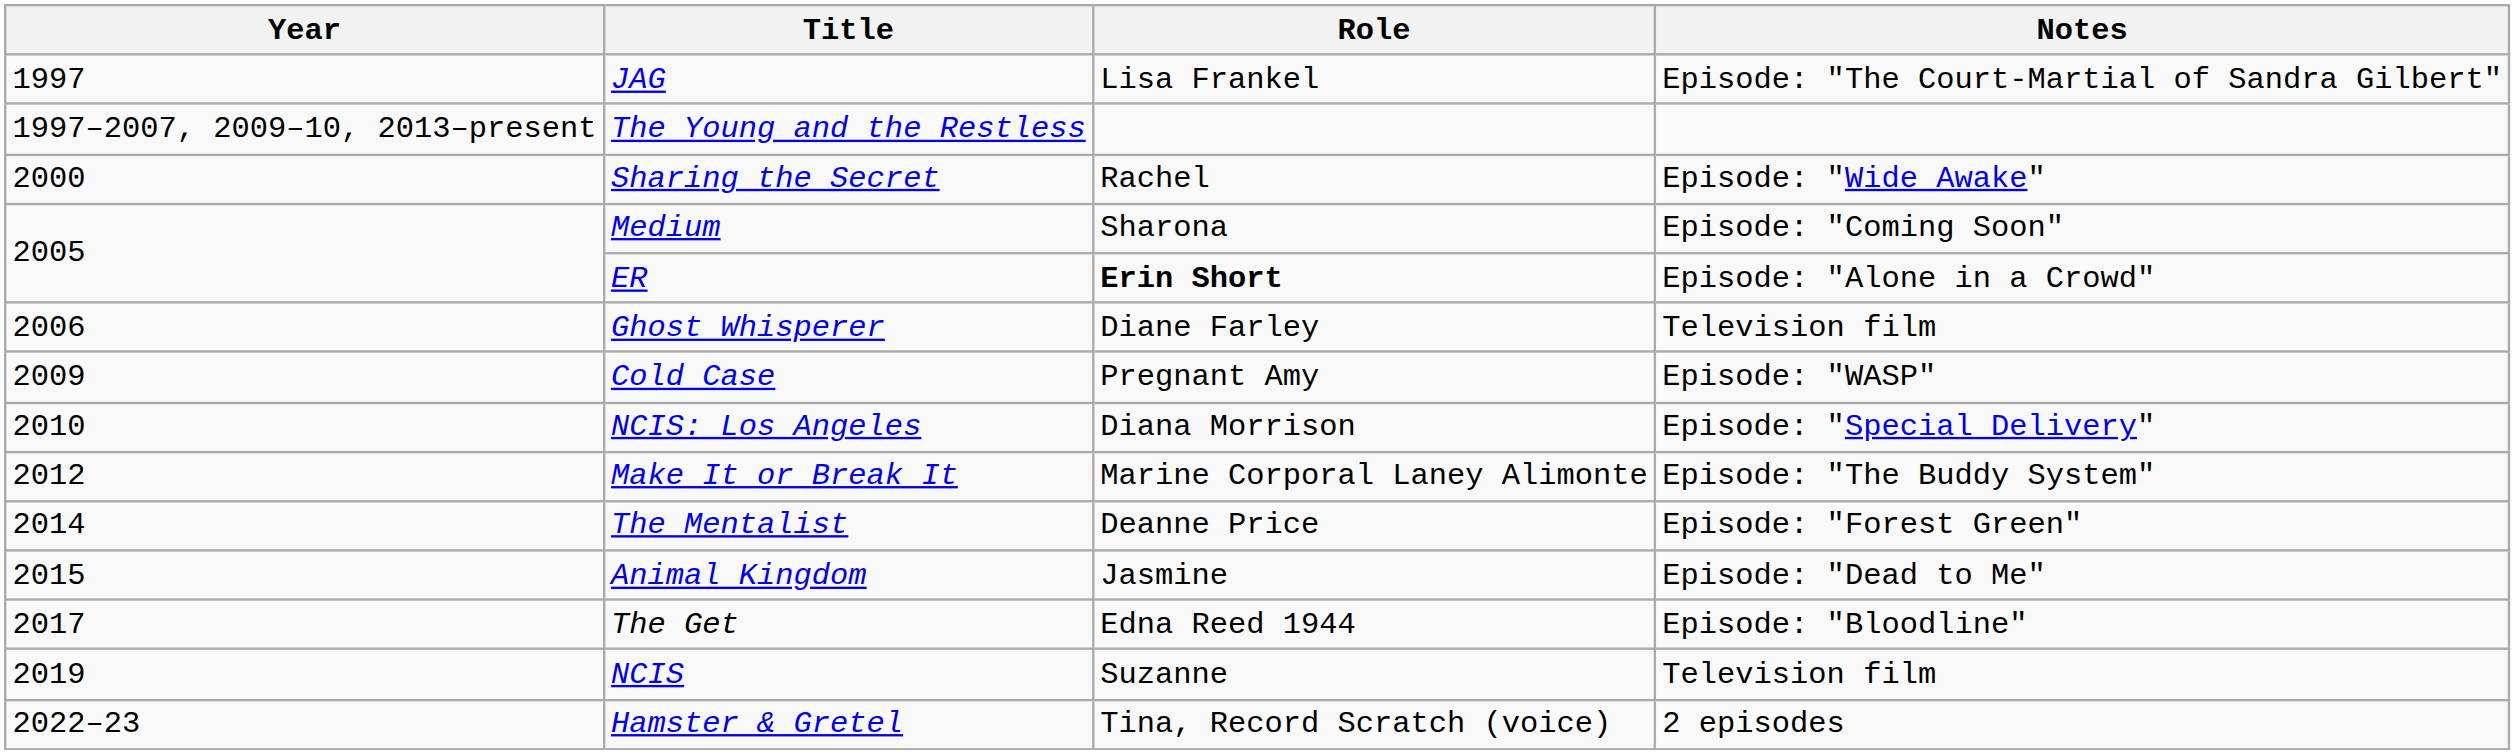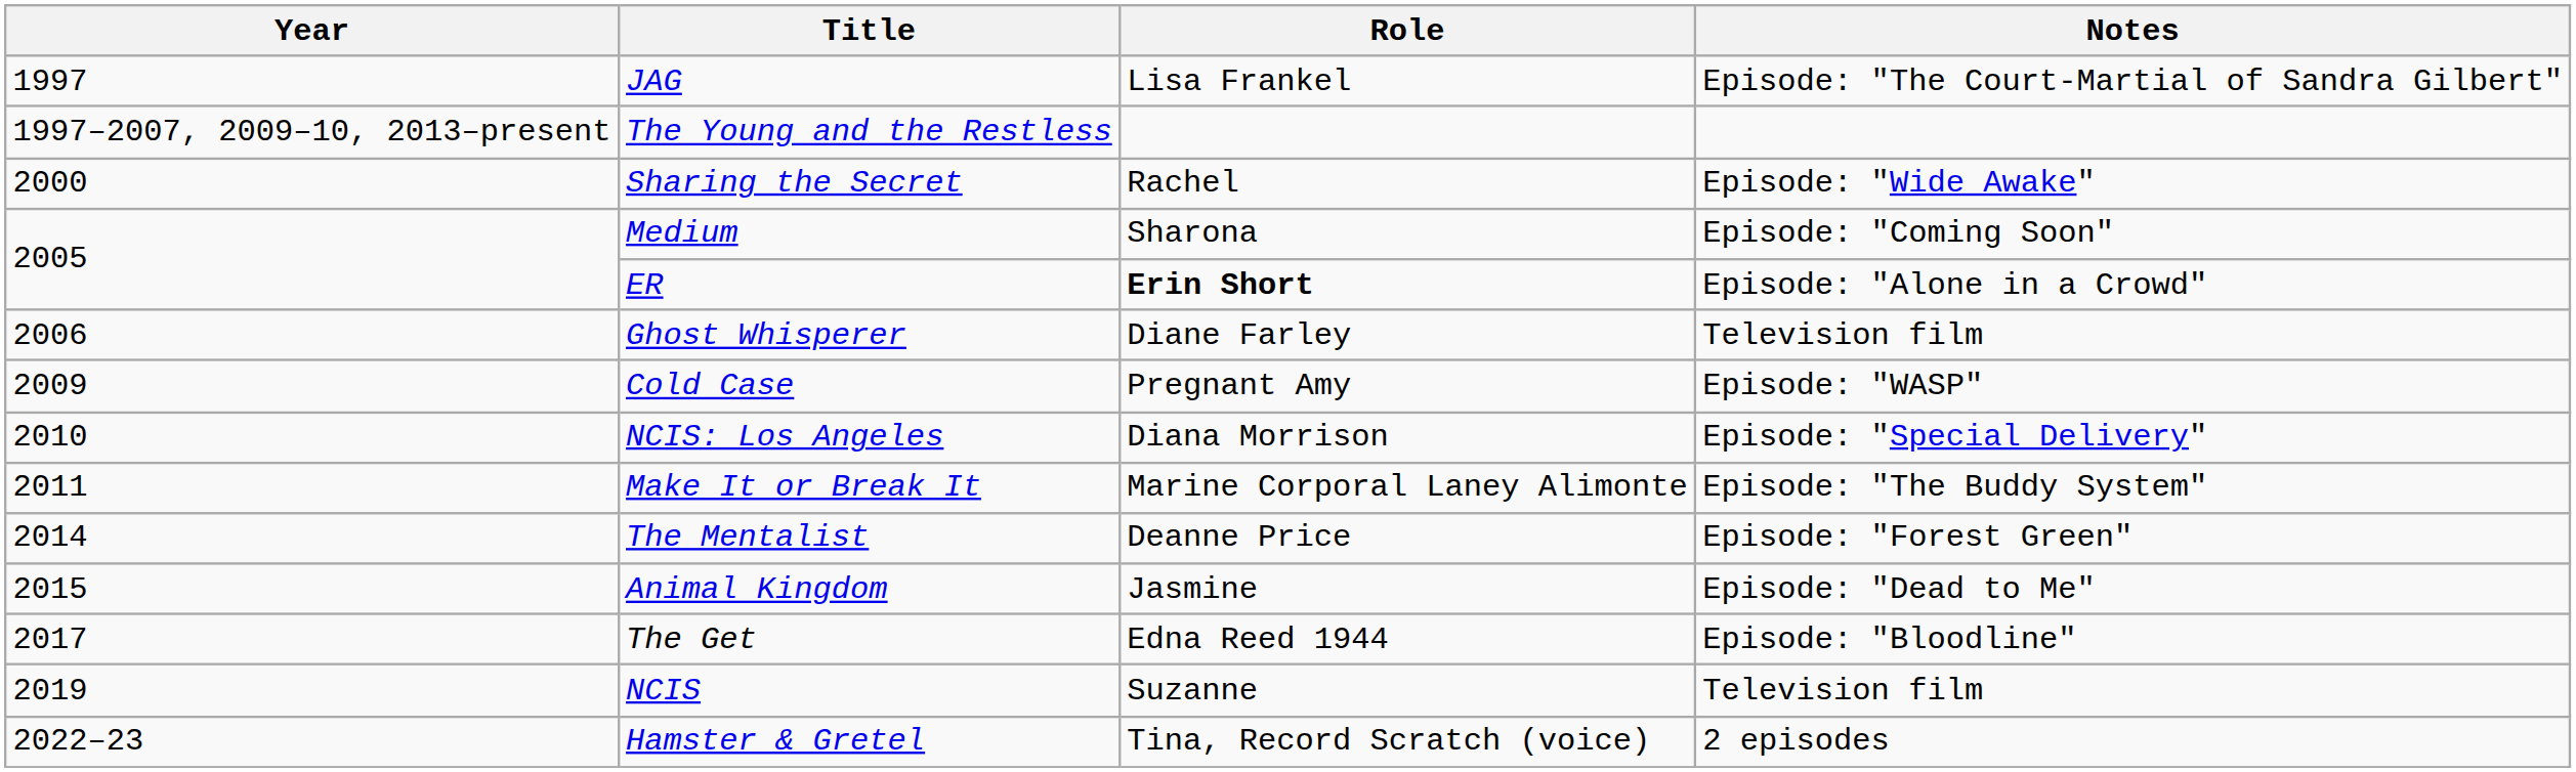Make It or Break It | Year: 2012 -> 2011
